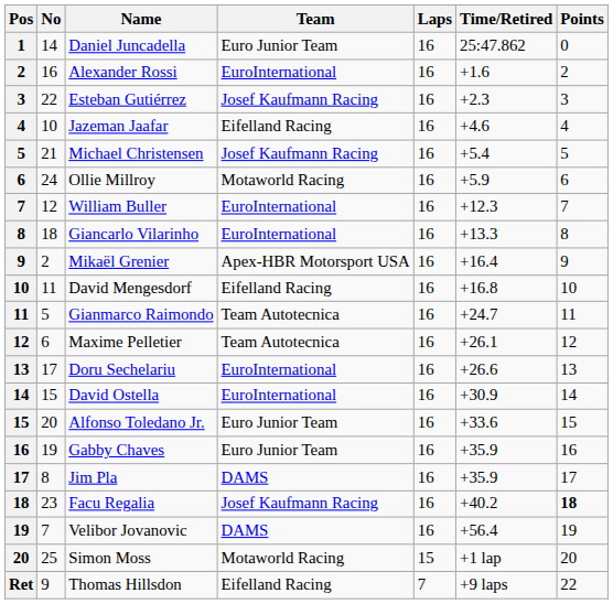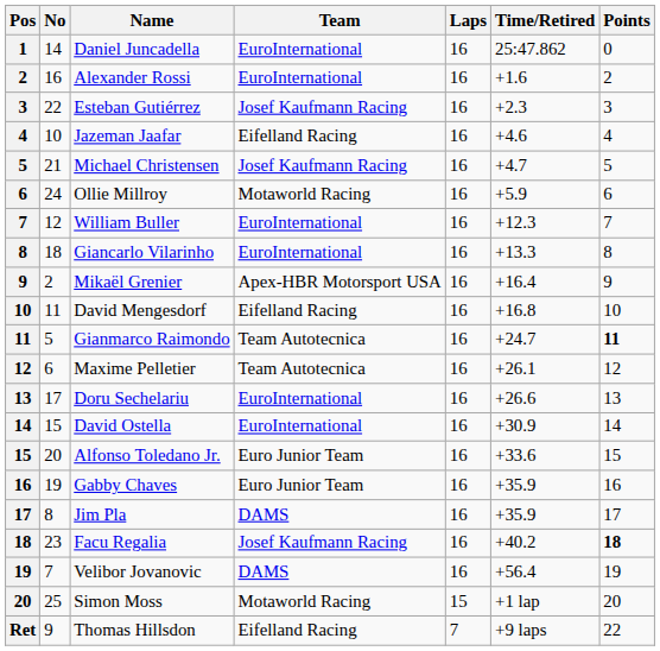Daniel Juncadella | Team: Euro Junior Team -> EuroInternational
Michael Christensen | Time/Retired: +5.4 -> +4.7
Gianmarco Raimondo | Points: normal -> bold
